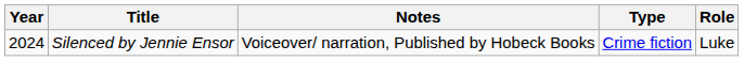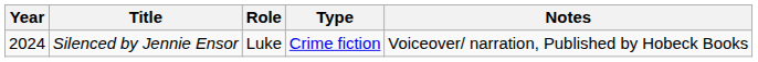columns swapped: Role <-> Notes
